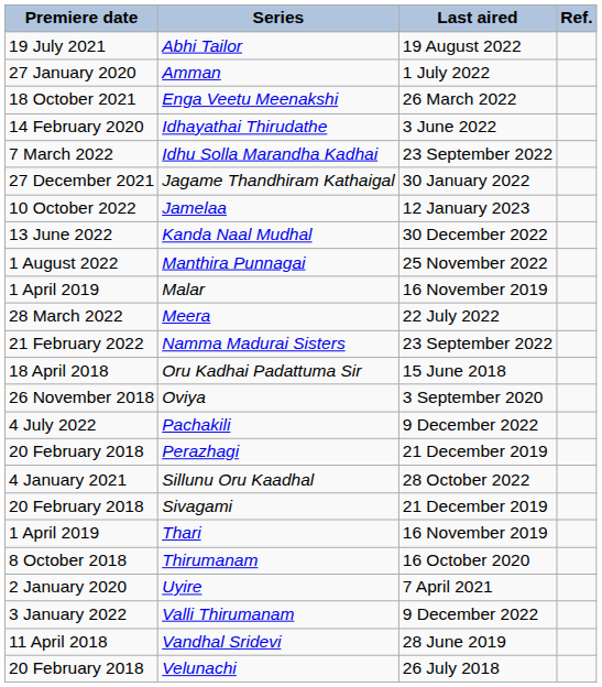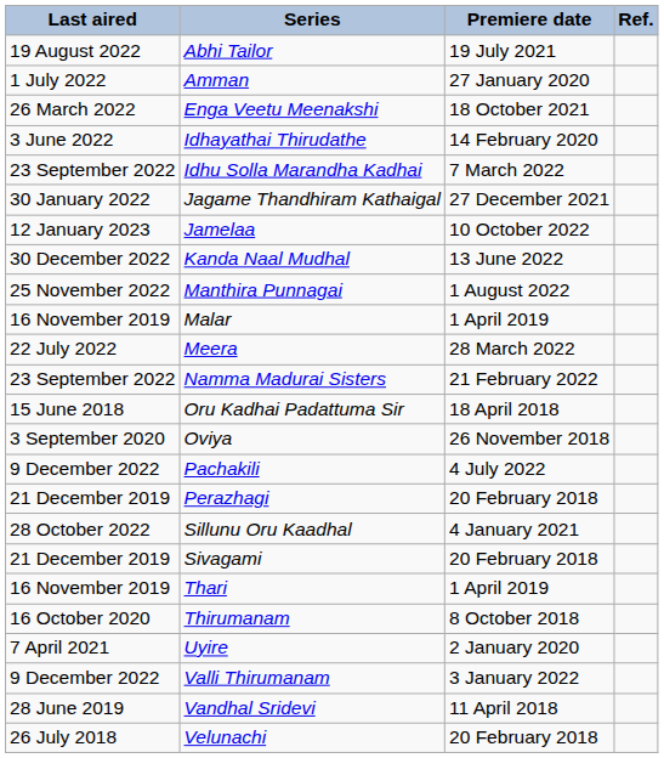columns swapped: Premiere date <-> Last aired
